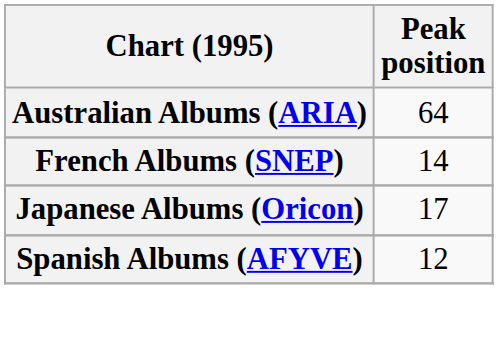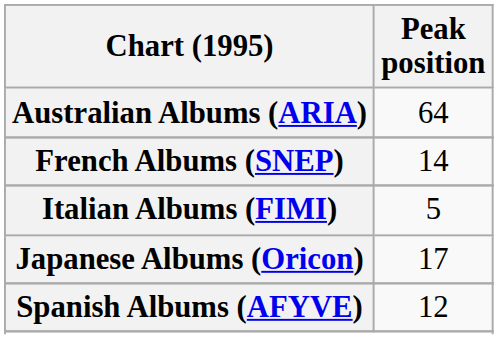+ row: Italian Albums (FIMI) | 5
